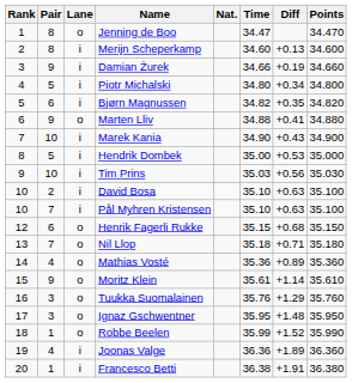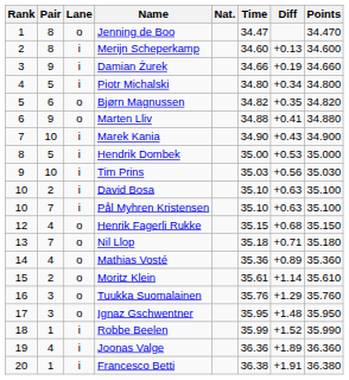Bjørn Magnussen | Lane: i -> o
Henrik Fagerli Rukke | Pair: 6 -> 4
Moritz Klein | Pair: 9 -> 2
Robbe Beelen | Lane: o -> i
